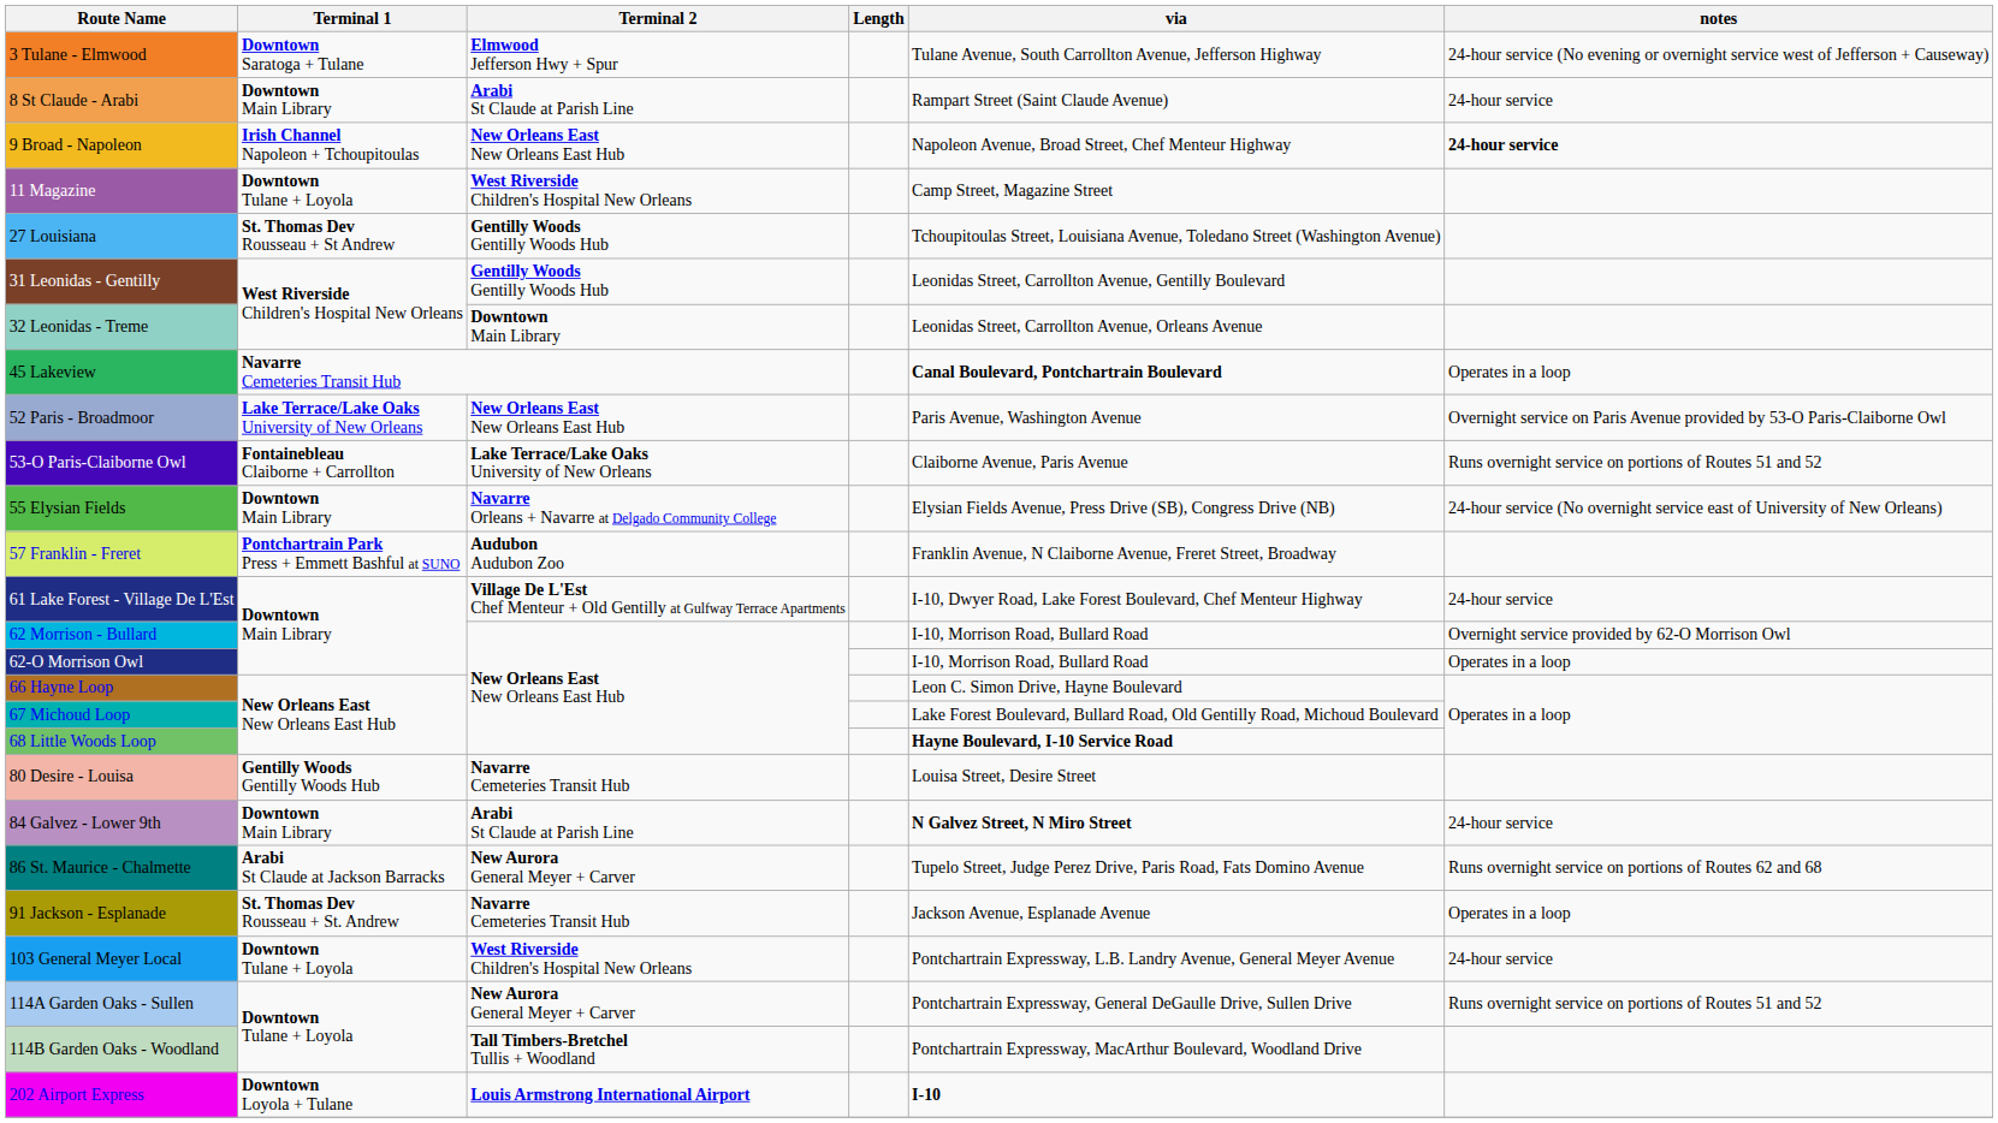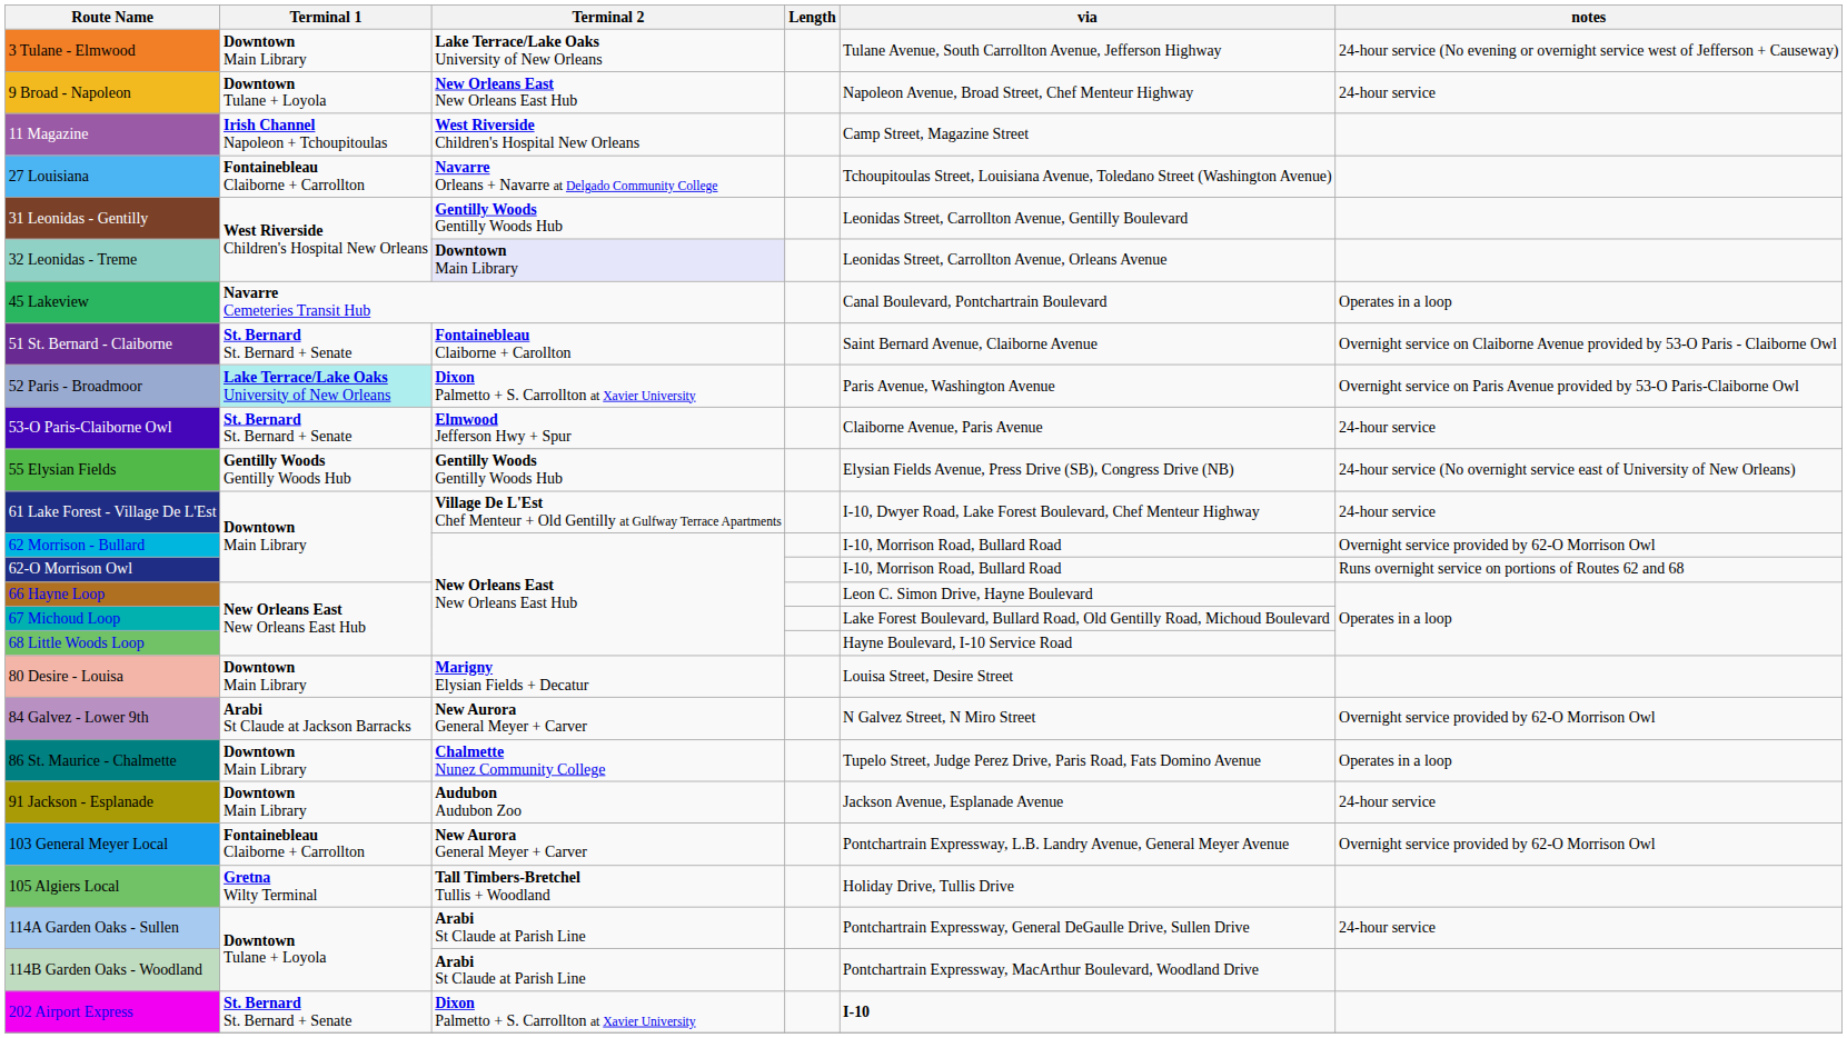3 Tulane - Elmwood | Terminal 1: Downtown Saratoga + Tulane -> Downtown Main Library
3 Tulane - Elmwood | Terminal 2: Elmwood Jefferson Hwy + Spur -> Lake Terrace/Lake Oaks University of New Orleans
- row: 8 St Claude - Arabi | Downtown Main Library | Arabi St Claude at Parish Line | Rampart Street (Saint Claude Avenue) | 24-hour service
9 Broad - Napoleon | Terminal 1: Irish Channel Napoleon + Tchoupitoulas -> Downtown Tulane + Loyola
9 Broad - Napoleon | notes: bold -> normal
11 Magazine | Terminal 1: Downtown Tulane + Loyola -> Irish Channel Napoleon + Tchoupitoulas
27 Louisiana | Terminal 1: St. Thomas Dev Rousseau + St Andrew -> Fontainebleau Claiborne + Carrollton
27 Louisiana | Terminal 2: Gentilly Woods Gentilly Woods Hub -> Navarre Orleans + Navarre at Delgado Community College
32 Leonidas - Treme | Terminal 2: no background -> lavender background
45 Lakeview | via: bold -> normal
+ row: 51 St. Bernard - Claiborne | St. Bernard St. Bernard + Senate | Fontainebleau Claiborne + Carollton | Saint Bernard Avenue, Claiborne Avenue | Overnight service on Claiborne Avenue provided by 53-O Paris - Claiborne Owl
52 Paris - Broadmoor | Terminal 1: no background -> paleturquoise background
52 Paris - Broadmoor | Terminal 2: New Orleans East New Orleans East Hub -> Dixon Palmetto + S. Carrollton at Xavier University
53-O Paris-Claiborne Owl | Terminal 1: Fontainebleau Claiborne + Carrollton -> St. Bernard St. Bernard + Senate
53-O Paris-Claiborne Owl | Terminal 2: Lake Terrace/Lake Oaks University of New Orleans -> Elmwood Jefferson Hwy + Spur
53-O Paris-Claiborne Owl | notes: Runs overnight service on portions of Routes 51 and 52 -> 24-hour service
55 Elysian Fields | Terminal 1: Downtown Main Library -> Gentilly Woods Gentilly Woods Hub
55 Elysian Fields | Terminal 2: Navarre Orleans + Navarre at Delgado Community College -> Gentilly Woods Gentilly Woods Hub
- row: 57 Franklin - Freret | Pontchartrain Park Press + Emmett Bashful at SUNO | Audubon Audubon Zoo | Franklin Avenue, N Claiborne Avenue, Freret Street, Broadway
62-O Morrison Owl | notes: Operates in a loop -> Runs overnight service on portions of Routes 62 and 68
68 Little Woods Loop | via: bold -> normal
80 Desire - Louisa | Terminal 1: Gentilly Woods Gentilly Woods Hub -> Downtown Main Library
80 Desire - Louisa | Terminal 2: Navarre Cemeteries Transit Hub -> Marigny Elysian Fields + Decatur
84 Galvez - Lower 9th | Terminal 1: Downtown Main Library -> Arabi St Claude at Jackson Barracks
84 Galvez - Lower 9th | Terminal 2: Arabi St Claude at Parish Line -> New Aurora General Meyer + Carver
84 Galvez - Lower 9th | via: bold -> normal
84 Galvez - Lower 9th | notes: 24-hour service -> Overnight service provided by 62-O Morrison Owl
86 St. Maurice - Chalmette | Terminal 1: Arabi St Claude at Jackson Barracks -> Downtown Main Library
86 St. Maurice - Chalmette | Terminal 2: New Aurora General Meyer + Carver -> Chalmette Nunez Community College
86 St. Maurice - Chalmette | notes: Runs overnight service on portions of Routes 62 and 68 -> Operates in a loop
91 Jackson - Esplanade | Terminal 1: St. Thomas Dev Rousseau + St. Andrew -> Downtown Main Library
91 Jackson - Esplanade | Terminal 2: Navarre Cemeteries Transit Hub -> Audubon Audubon Zoo
91 Jackson - Esplanade | notes: Operates in a loop -> 24-hour service
103 General Meyer Local | Terminal 1: Downtown Tulane + Loyola -> Fontainebleau Claiborne + Carrollton
103 General Meyer Local | Terminal 2: West Riverside Children's Hospital New Orleans -> New Aurora General Meyer + Carver
103 General Meyer Local | notes: 24-hour service -> Overnight service provided by 62-O Morrison Owl
+ row: 105 Algiers Local | Gretna Wilty Terminal | Tall Timbers-Bretchel Tullis + Woodland | Holiday Drive, Tullis Drive
114A Garden Oaks - Sullen | Terminal 2: New Aurora General Meyer + Carver -> Arabi St Claude at Parish Line
114A Garden Oaks - Sullen | notes: Runs overnight service on portions of Routes 51 and 52 -> 24-hour service
114B Garden Oaks - Woodland | Terminal 2: Tall Timbers-Bretchel Tullis + Woodland -> Arabi St Claude at Parish Line
202 Airport Express | Terminal 1: Downtown Loyola + Tulane -> St. Bernard St. Bernard + Senate
202 Airport Express | Terminal 2: Louis Armstrong International Airport -> Dixon Palmetto + S. Carrollton at Xavier University
